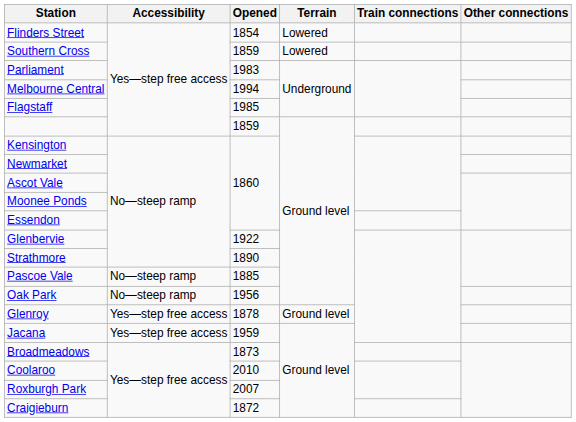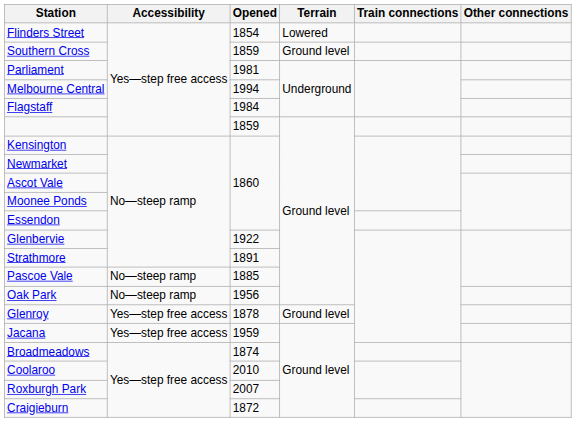Southern Cross | Terrain: Lowered -> Ground level
Parliament | Opened: 1983 -> 1981
Flagstaff | Opened: 1985 -> 1984
Strathmore | Opened: 1890 -> 1891
Broadmeadows | Opened: 1873 -> 1874
